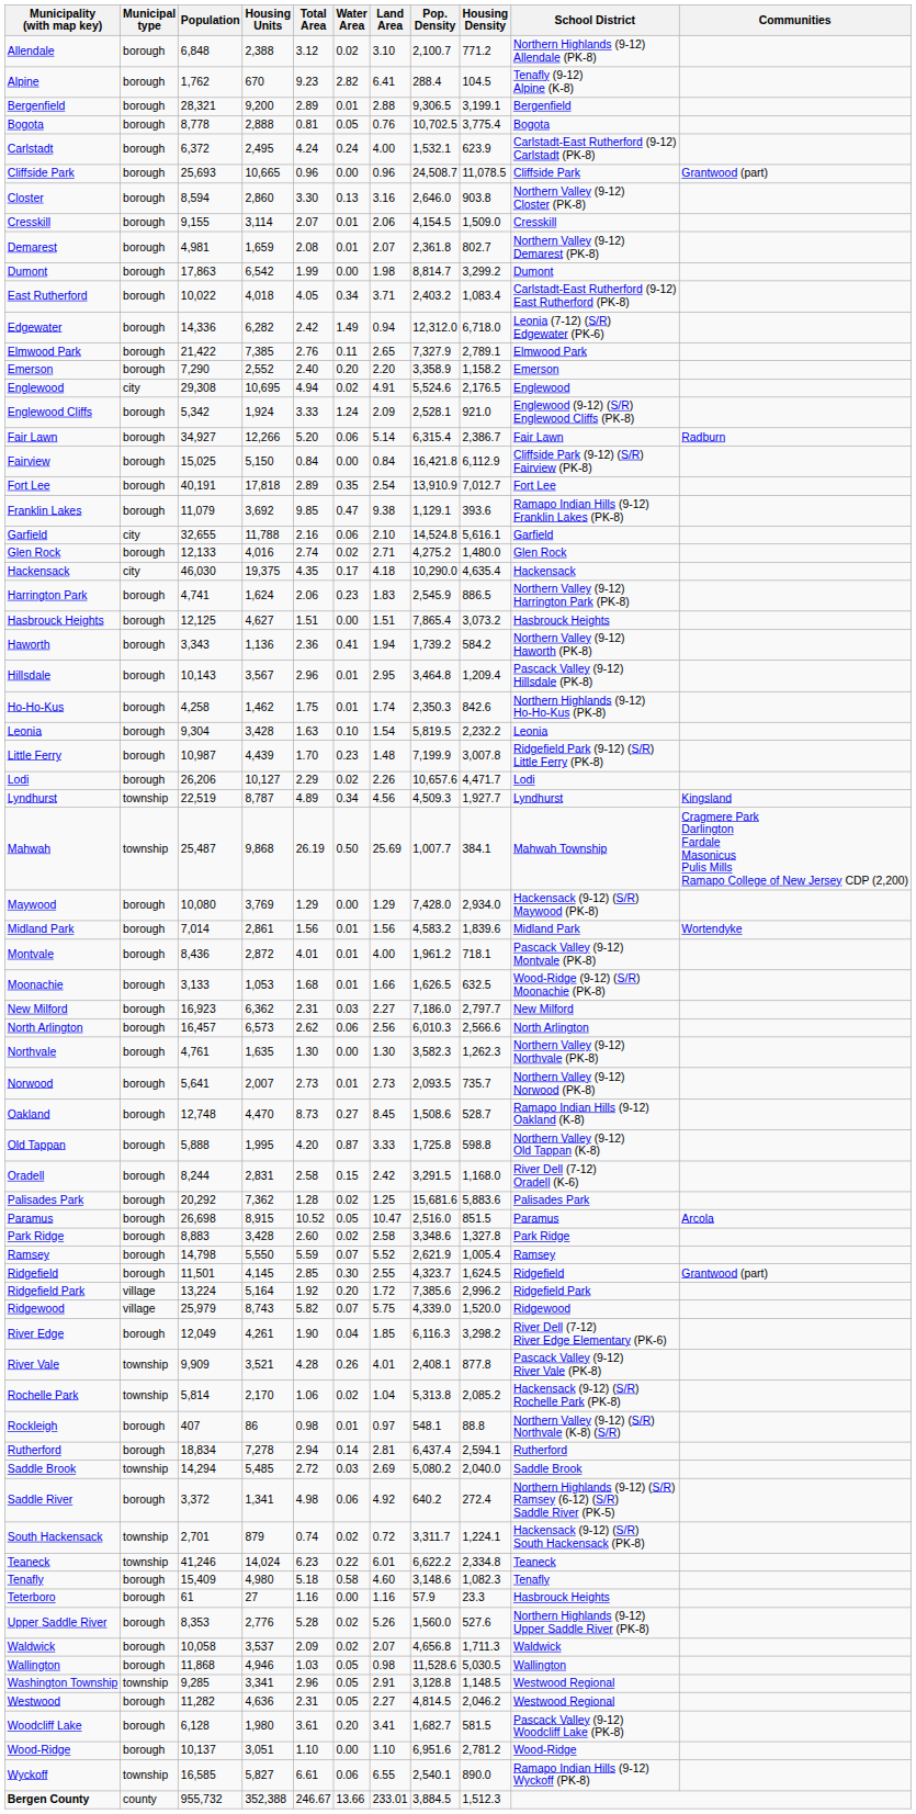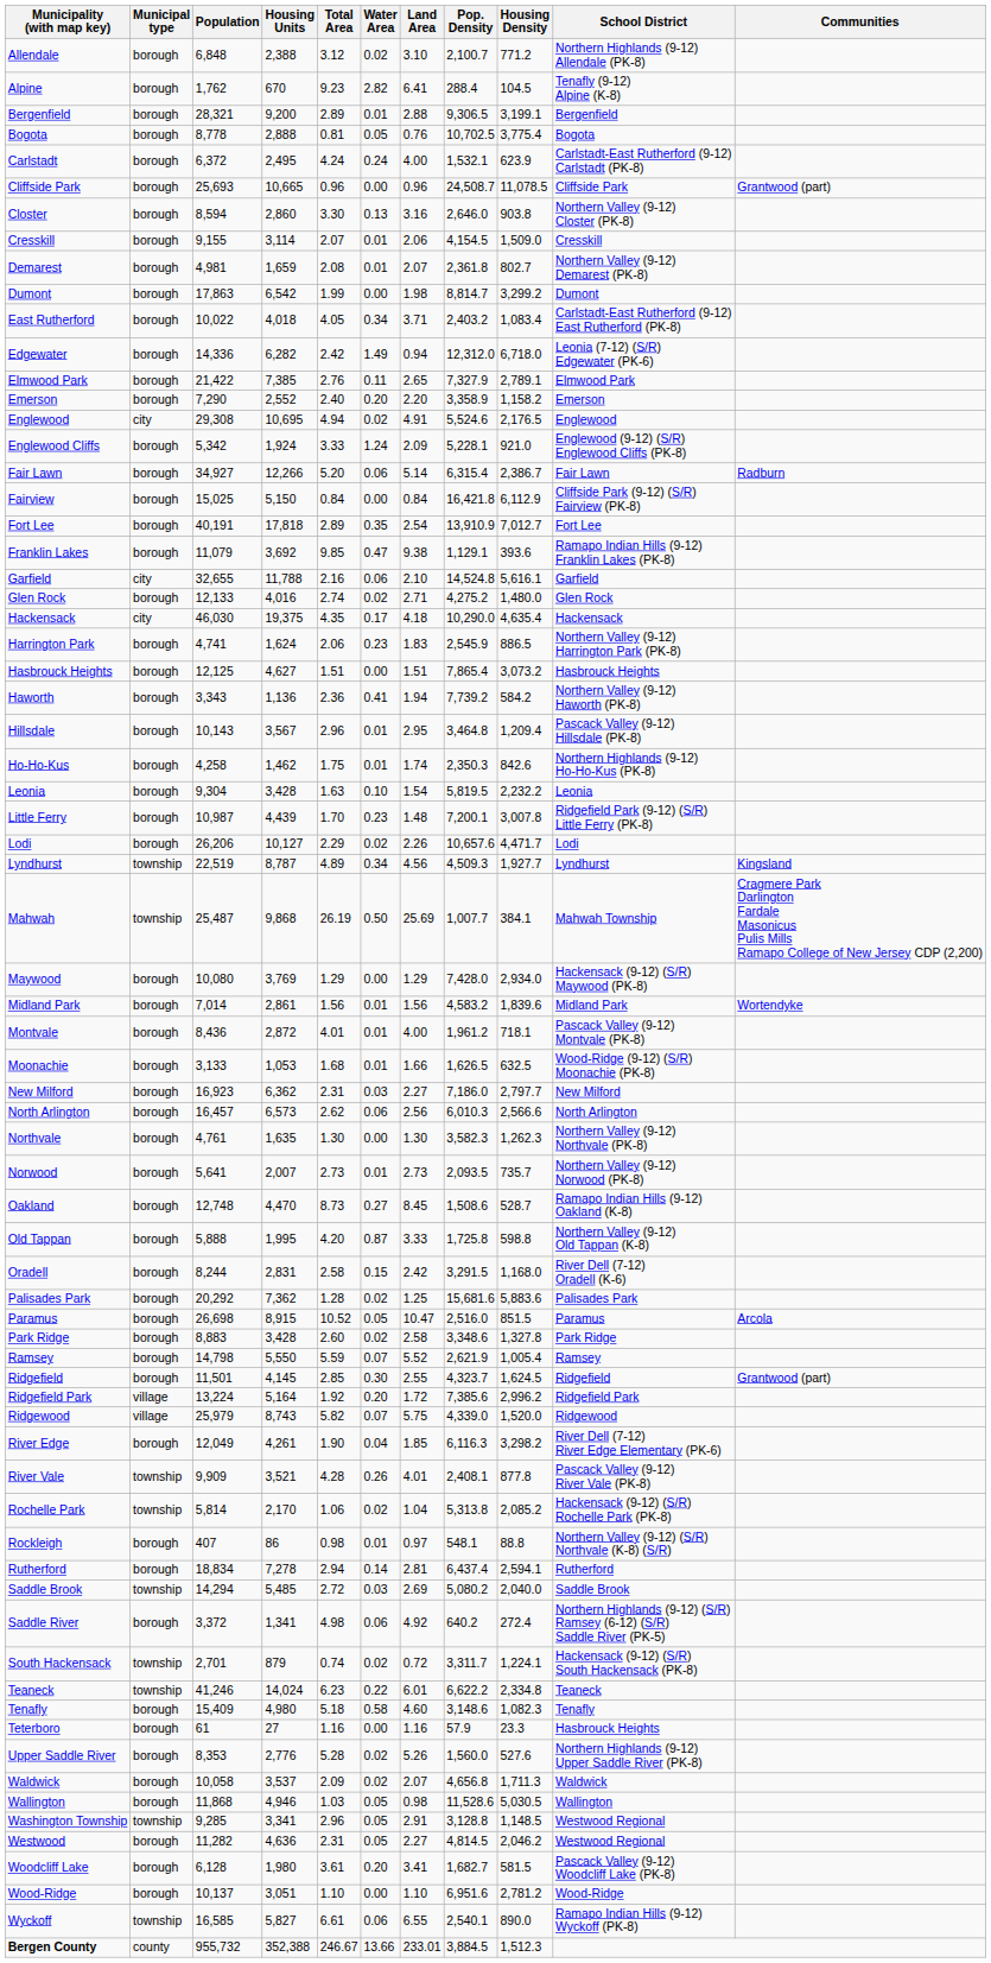Englewood Cliffs | Pop. Density: 2,528.1 -> 5,228.1
Haworth | Pop. Density: 1,739.2 -> 7,739.2
Little Ferry | Pop. Density: 7,199.9 -> 7,200.1
